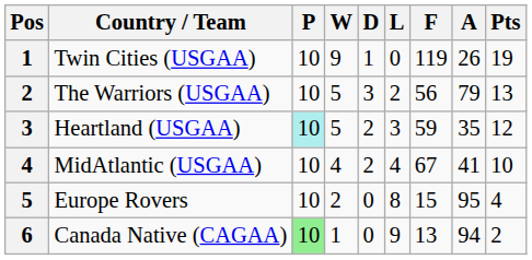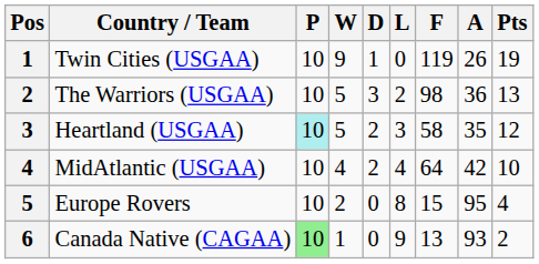The Warriors (USGAA) | F: 56 -> 98
The Warriors (USGAA) | A: 79 -> 36
Heartland (USGAA) | F: 59 -> 58
MidAtlantic (USGAA) | F: 67 -> 64
MidAtlantic (USGAA) | A: 41 -> 42
Canada Native (CAGAA) | A: 94 -> 93
